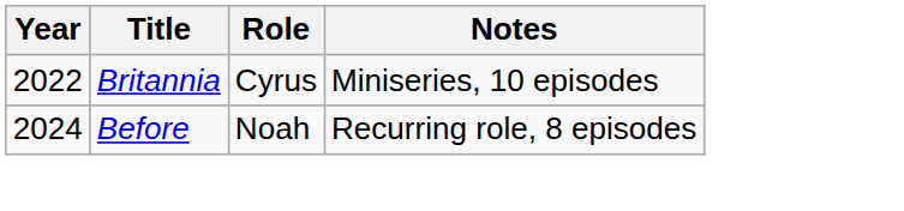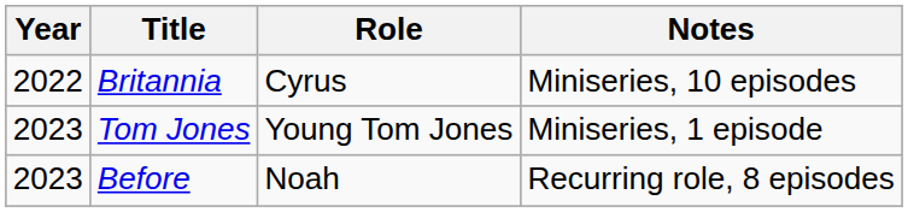+ row: 2023 | Tom Jones | Young Tom Jones | Miniseries, 1 episode
Before | Year: 2024 -> 2023
